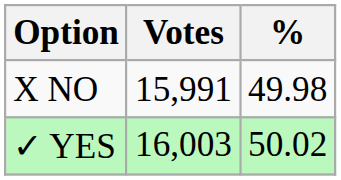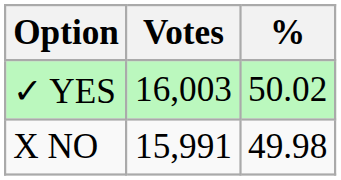rows swapped: ✓ YES <-> X NO
